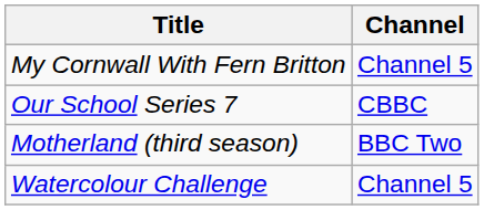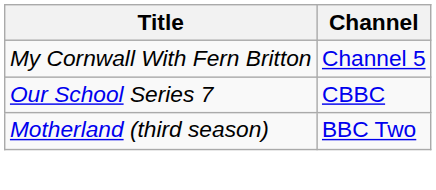- row: Watercolour Challenge | Channel 5
